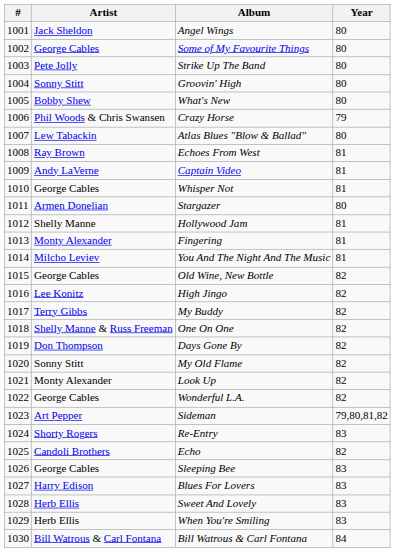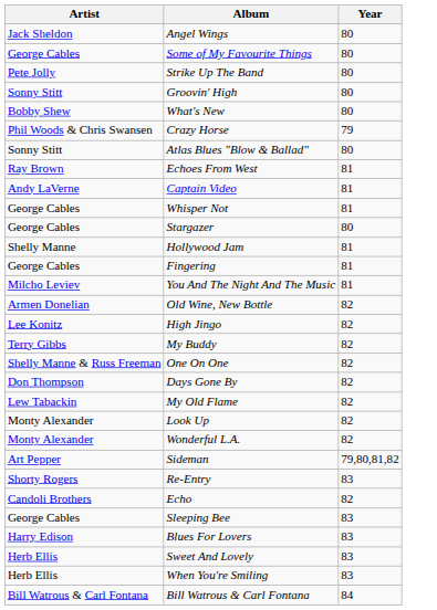- column: # | 1001 | 1002 | 1003 | 1004 | 1005 | 1006 | 1007 | 1008 | 1009 | 1010 | 1011 | 1012 | 1013 | 1014 | 1015 | 1016 | 1017 | 1018 | 1019 | 1020 | 1021 | 1022 | 1023 | 1024 | 1025 | 1026 | 1027 | 1028 | 1029 | 1030
Atlas Blues "Blow & Ballad" | Artist: Lew Tabackin -> Sonny Stitt
Stargazer | Artist: Armen Donelian -> George Cables
Fingering | Artist: Monty Alexander -> George Cables
Old Wine, New Bottle | Artist: George Cables -> Armen Donelian
My Old Flame | Artist: Sonny Stitt -> Lew Tabackin
Wonderful L.A. | Artist: George Cables -> Monty Alexander
